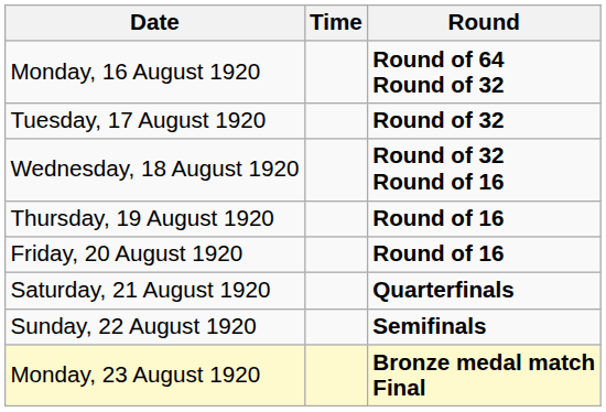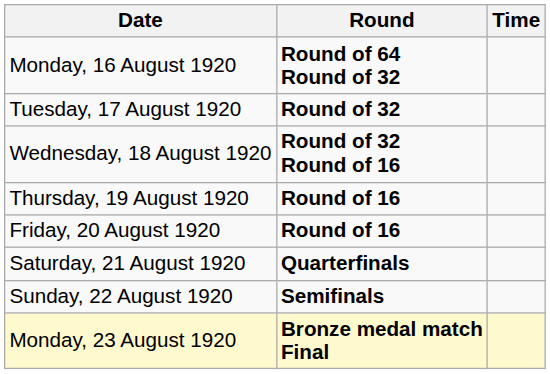columns swapped: Time <-> Round
